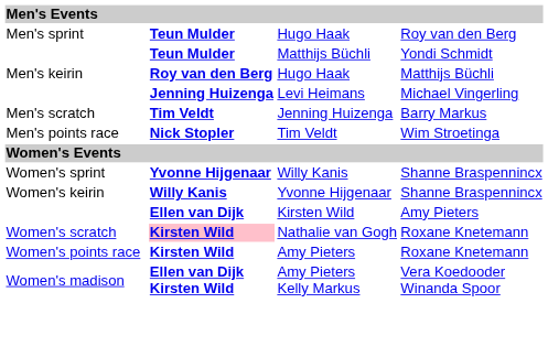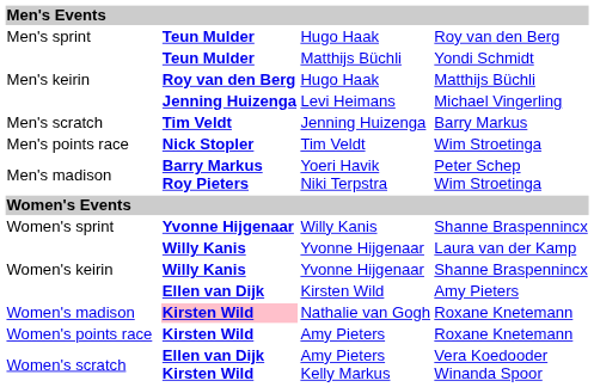+ row: Men's madison | Barry Markus Roy Pieters | Yoeri Havik Niki Terpstra | Peter Schep Wim Stroetinga
+ row: Willy Kanis | Yvonne Hijgenaar | Laura van der Kamp
Nathalie van Gogh | column 1: Women's scratch -> Women's madison
Amy Pieters Kelly Markus | column 1: Women's madison -> Women's scratch
